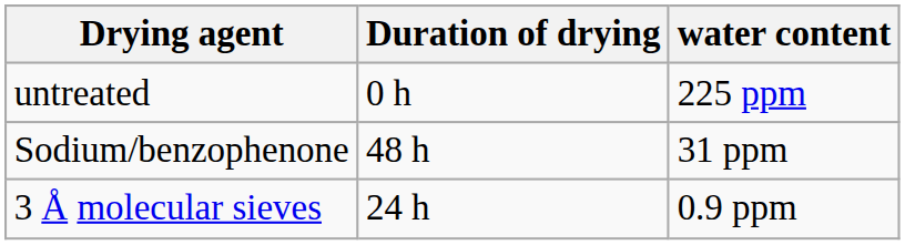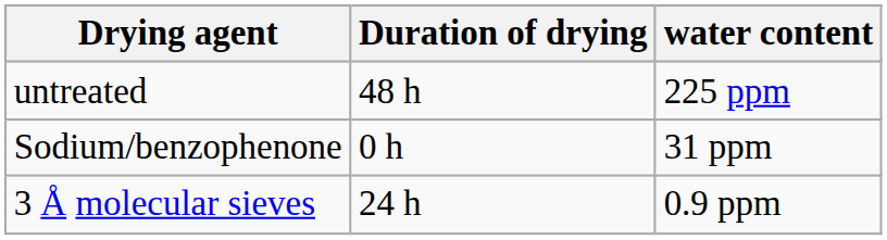untreated | Duration of drying: 0 h -> 48 h
Sodium/benzophenone | Duration of drying: 48 h -> 0 h
